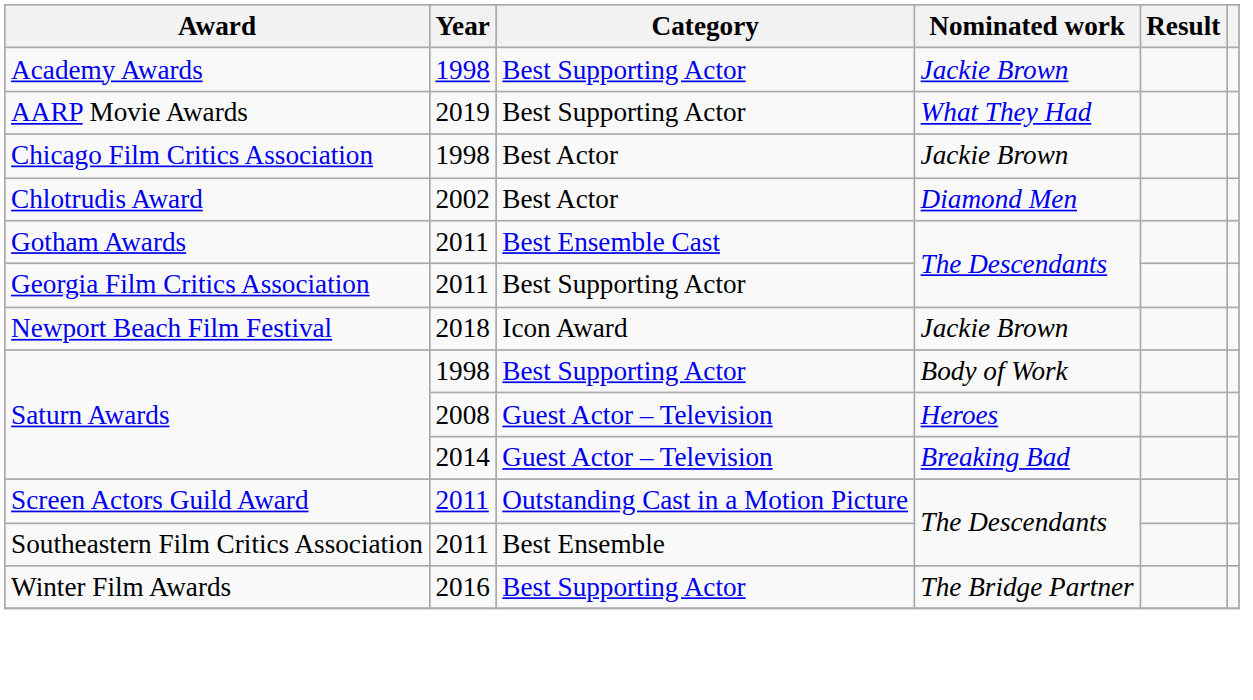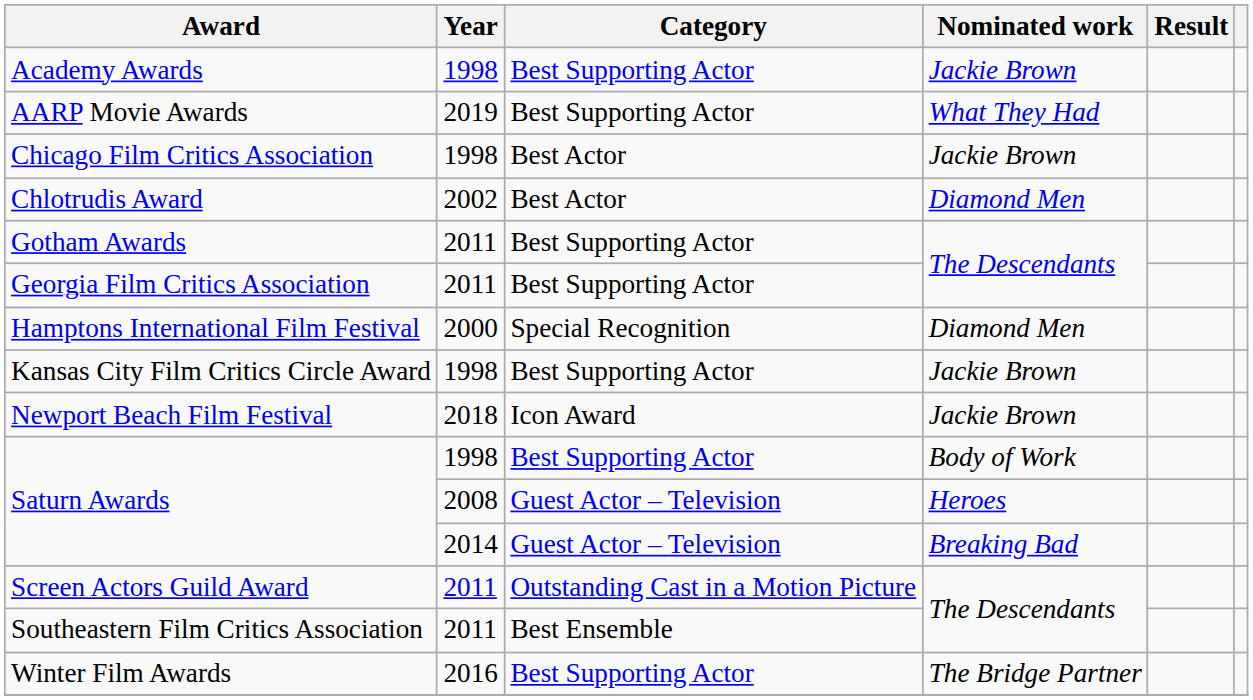Gotham Awards | Category: Best Ensemble Cast -> Best Supporting Actor
+ row: Hamptons International Film Festival | 2000 | Special Recognition | Diamond Men
+ row: Kansas City Film Critics Circle Award | 1998 | Best Supporting Actor | Jackie Brown
